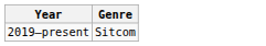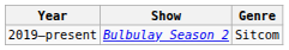+ column: Show | Bulbulay Season 2
